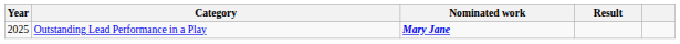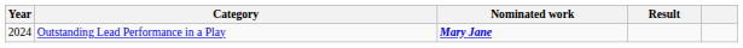Outstanding Lead Performance in a Play | Year: 2025 -> 2024
